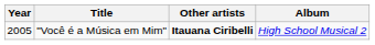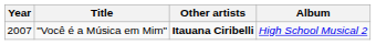"Você é a Música em Mim" | Year: 2005 -> 2007
